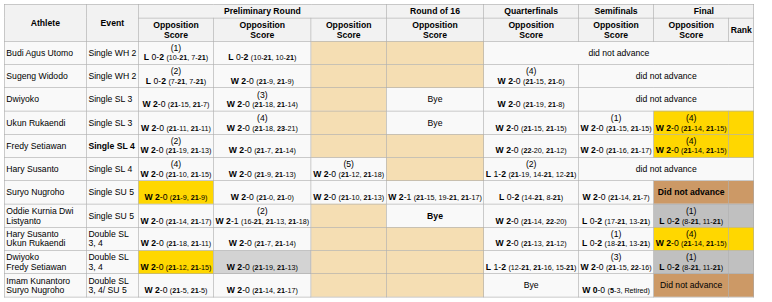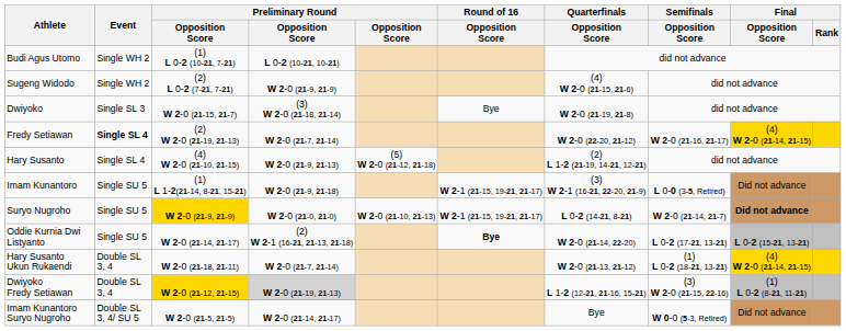- row: Ukun Rukaendi | Single SL 3 | W 2-0 (21-11, 21-11) | (4) W 2-0 (21-18, 23-21) | Bye | W 2-0 (21-15, 21-15) | (1) W 2-0 (21-15, 21-15) | (4) W 2-0 (21-14, 21-15)
+ row: Imam Kunantoro | Single SU 5 | (1) L 1-2(21-14, 8-21, 15-21) | W 2-0 (21-9, 21-18) | W 2-1 (21-15, 19-21, 21-17) | (3) W 2-1 (16-21, 22-20, 21-9) | L 0-0 (3-5, Retired) | Did not advance
Oddie Kurnia Dwi Listyanto | Final / Opposition Score: (1) L 0-2 (8-21, 11-21) -> L 0-2 (15-21, 13-21)
